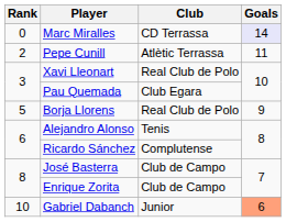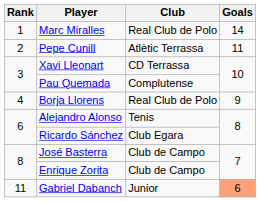Marc Miralles | Rank: 0 -> 1
Marc Miralles | Club: CD Terrassa -> Real Club de Polo
Marc Miralles | Goals: lavender background -> no background
Xavi Lleonart | Club: Real Club de Polo -> CD Terrassa
Pau Quemada | Club: Club Egara -> Complutense
Borja Llorens | Rank: 5 -> 4
Ricardo Sánchez | Club: Complutense -> Club Egara
Gabriel Dabanch | Rank: 10 -> 11
